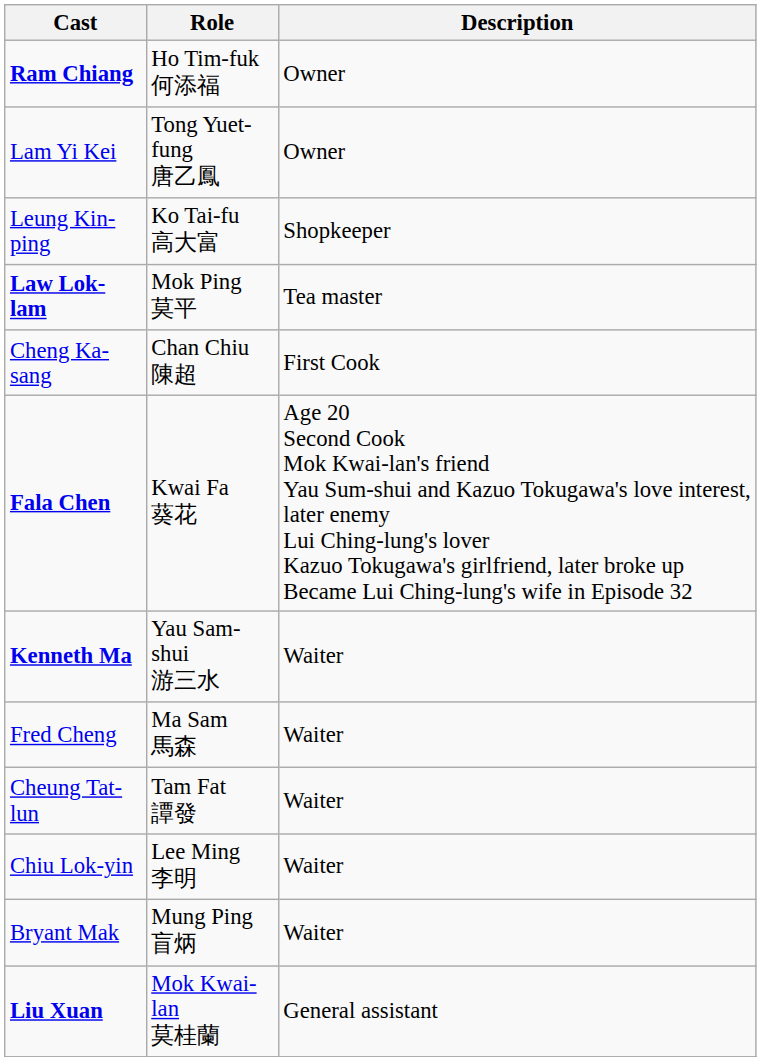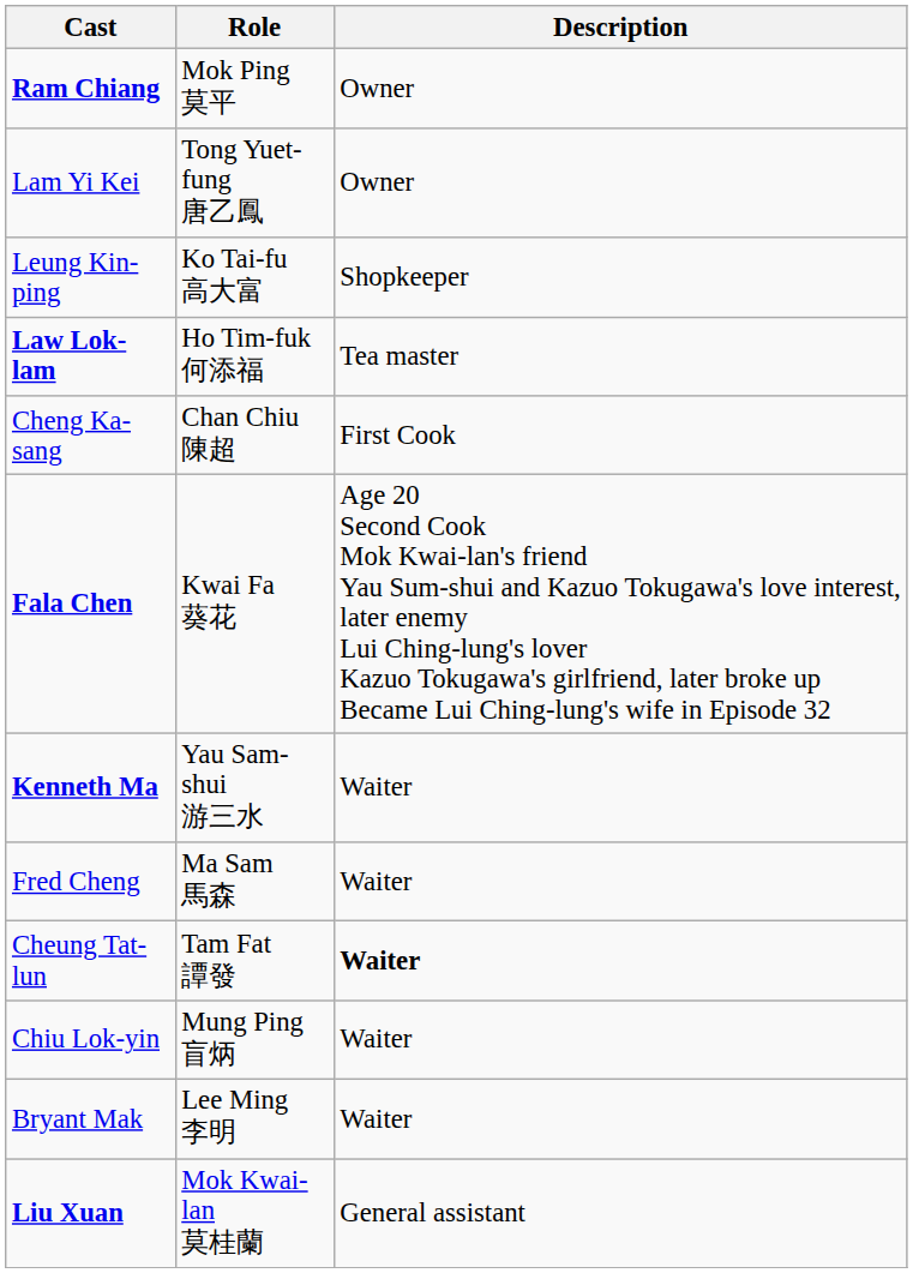Ram Chiang | Role: Ho Tim-fuk 何添福 -> Mok Ping 莫平
Law Lok-lam | Role: Mok Ping 莫平 -> Ho Tim-fuk 何添福
Cheung Tat-lun | Description: normal -> bold
Chiu Lok-yin | Role: Lee Ming 李明 -> Mung Ping 盲炳
Bryant Mak | Role: Mung Ping 盲炳 -> Lee Ming 李明
